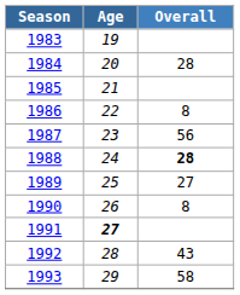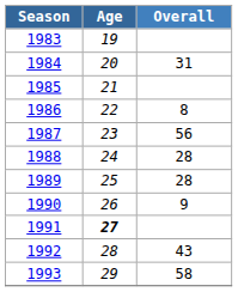1984 | Overall: 28 -> 31
1988 | Overall: bold -> normal
1989 | Overall: 27 -> 28
1990 | Overall: 8 -> 9
